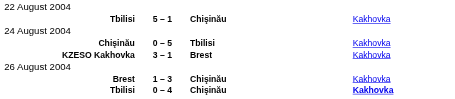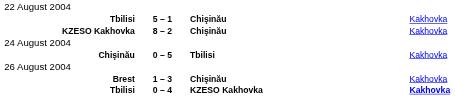+ row: KZESO Kakhovka | 8 – 2 | Chişinău | Kakhovka
- row: KZESO Kakhovka | 3 – 1 | Brest | Kakhovka
Tbilisi / 0 – 4 | column 3: Chişinău -> KZESO Kakhovka
